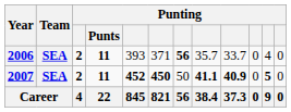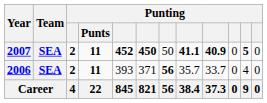rows swapped: 2006 <-> 2007
